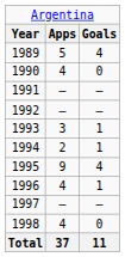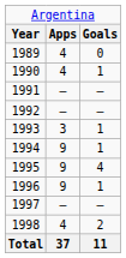1989 | column 2: 5 -> 4
1989 | column 3: 4 -> 0
1990 | column 3: 0 -> 1
1994 | column 2: 2 -> 9
1996 | column 2: 4 -> 9
1998 | column 3: 0 -> 2
